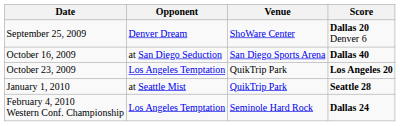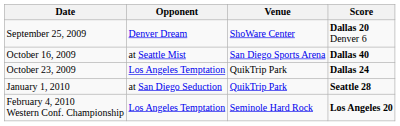October 16, 2009 | Opponent: at San Diego Seduction -> at Seattle Mist
October 23, 2009 | Score: Los Angeles 20 -> Dallas 24
January 1, 2010 | Opponent: at Seattle Mist -> at San Diego Seduction
February 4, 2010 Western Conf. Championship | Score: Dallas 24 -> Los Angeles 20
